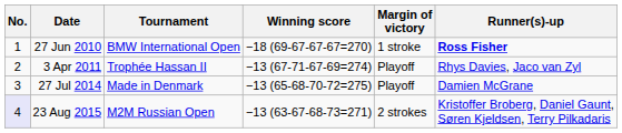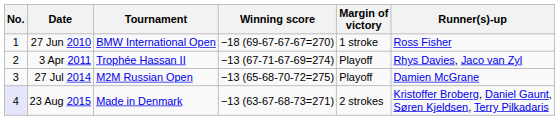27 Jun 2010 | Runner(s)-up: bold -> normal
27 Jul 2014 | Tournament: Made in Denmark -> M2M Russian Open
23 Aug 2015 | Tournament: M2M Russian Open -> Made in Denmark
